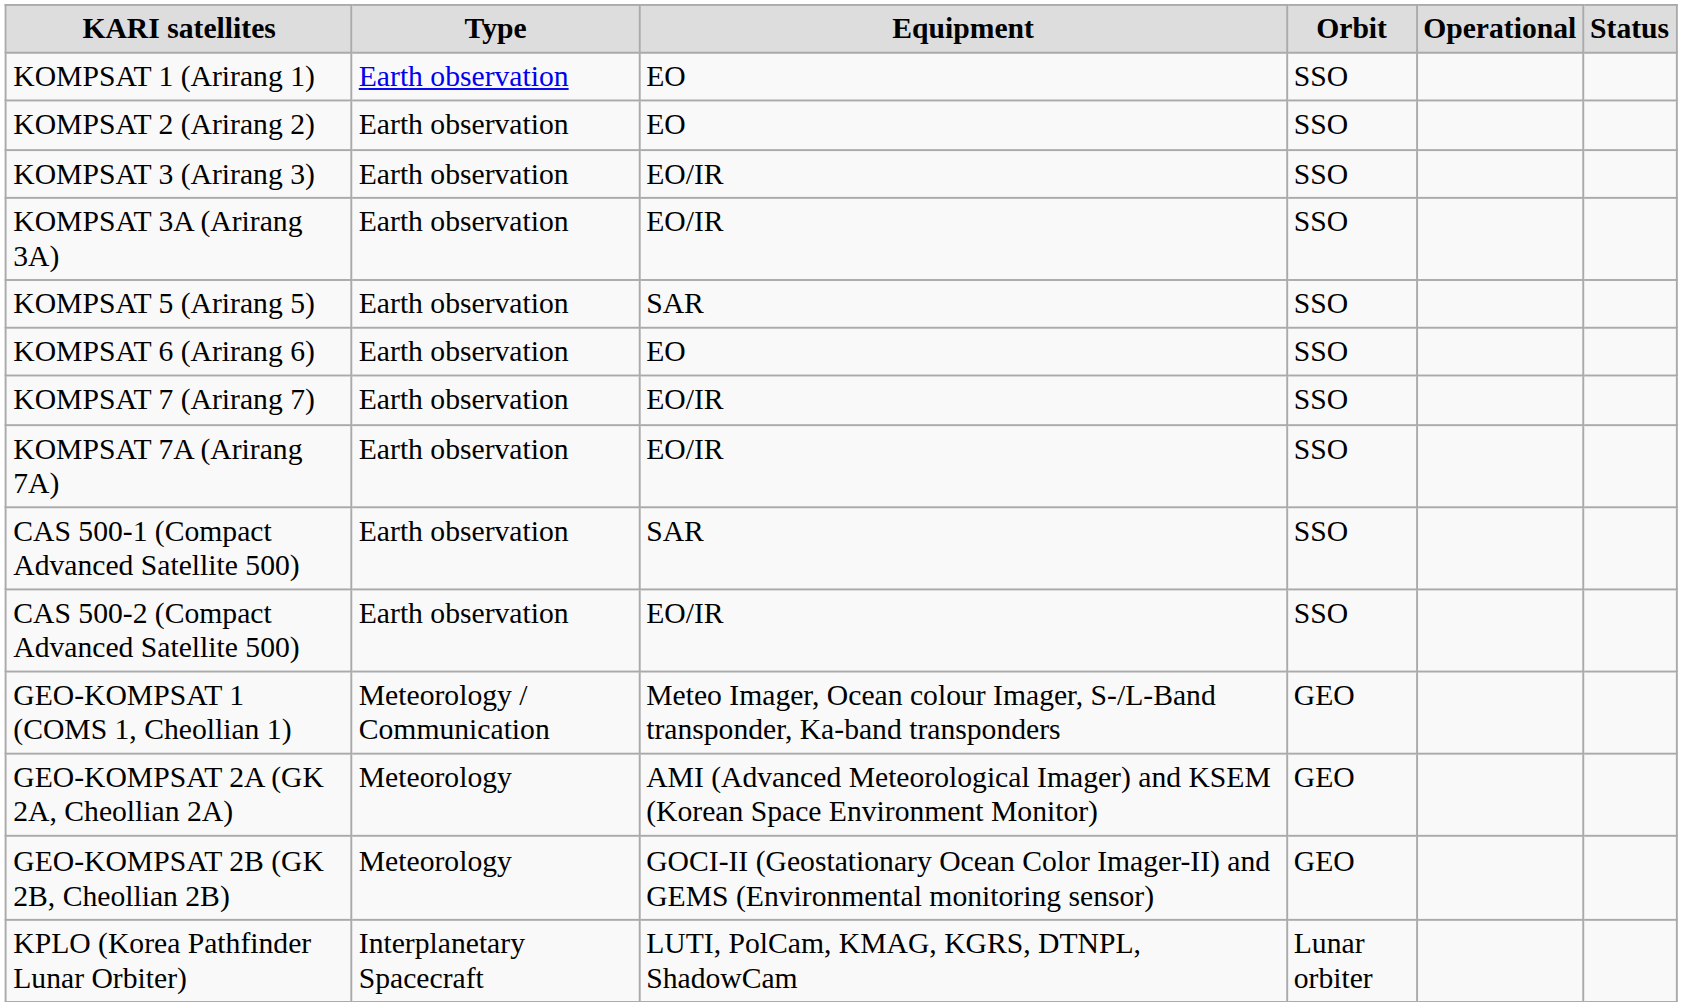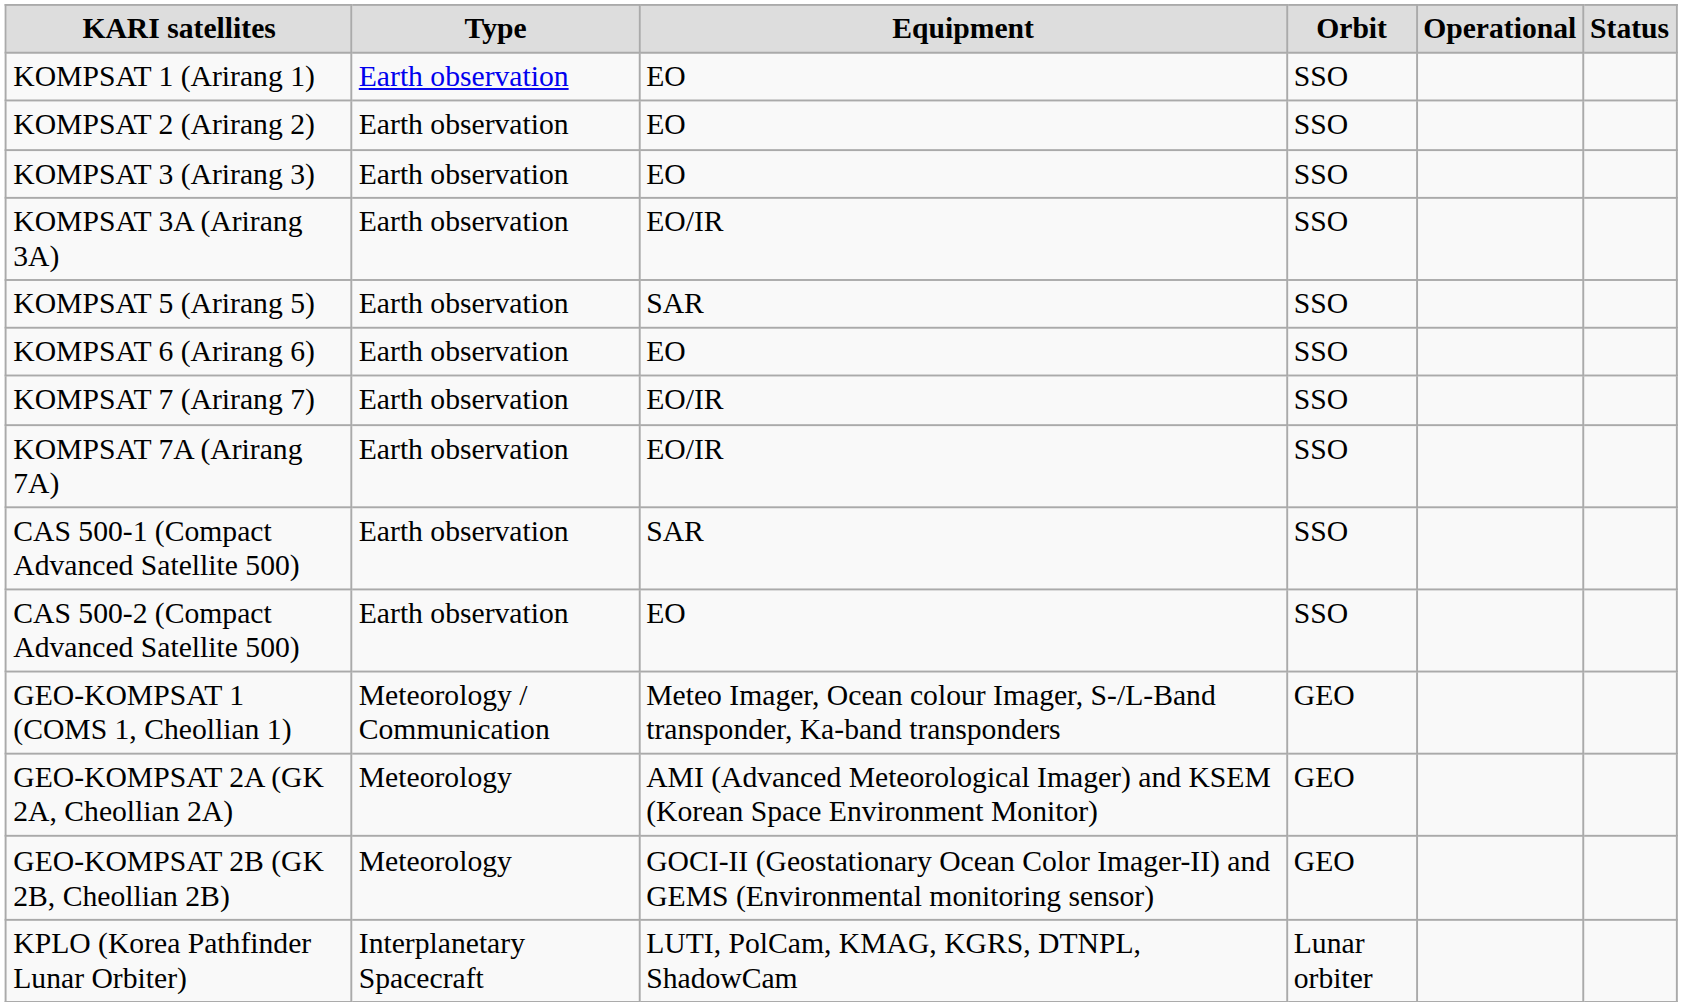KOMPSAT 3 (Arirang 3) | Equipment: EO/IR -> EO
CAS 500-2 (Compact Advanced Satellite 500) | Equipment: EO/IR -> EO
